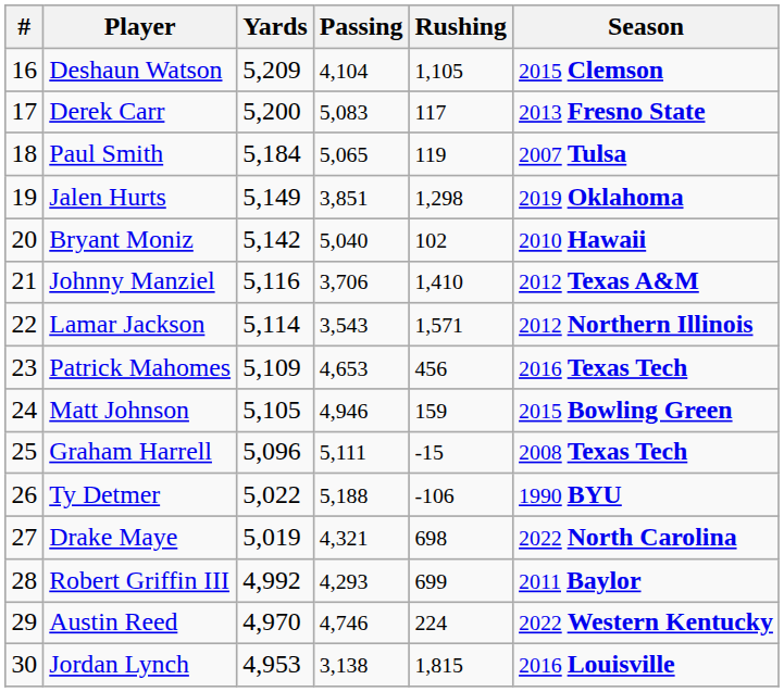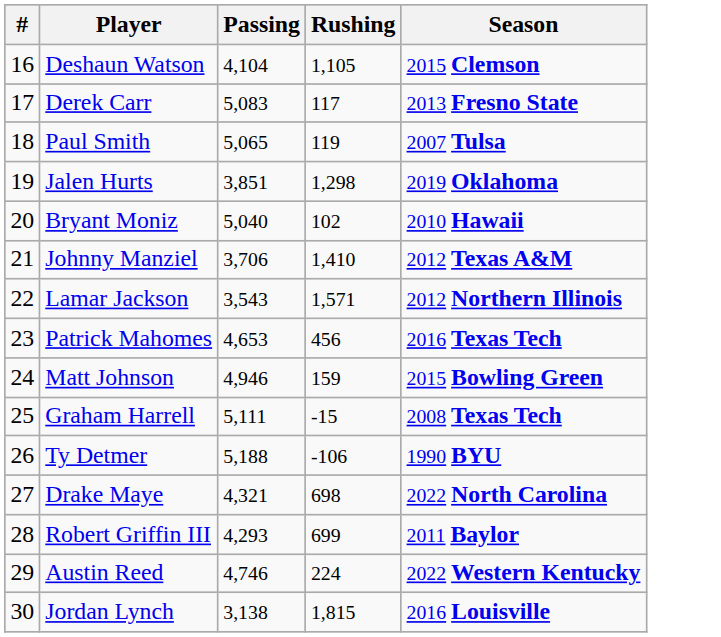- column: Yards | 5,209 | 5,200 | 5,184 | 5,149 | 5,142 | 5,116 | 5,114 | 5,109 | 5,105 | 5,096 | 5,022 | 5,019 | 4,992 | 4,970 | 4,953
